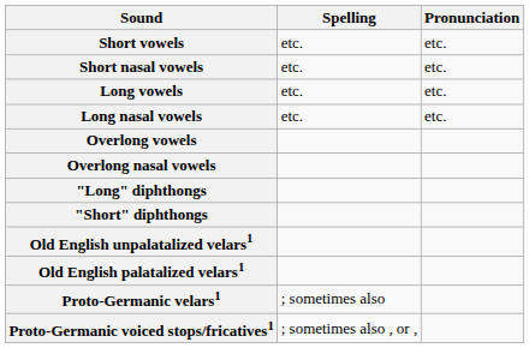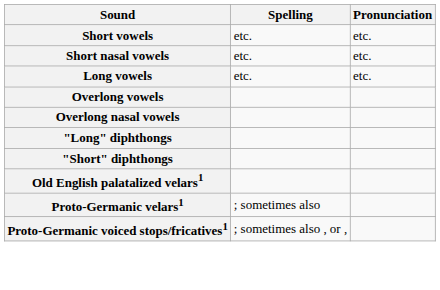- row: Long nasal vowels | etc. | etc.
- row: Old English unpalatalized velars1
